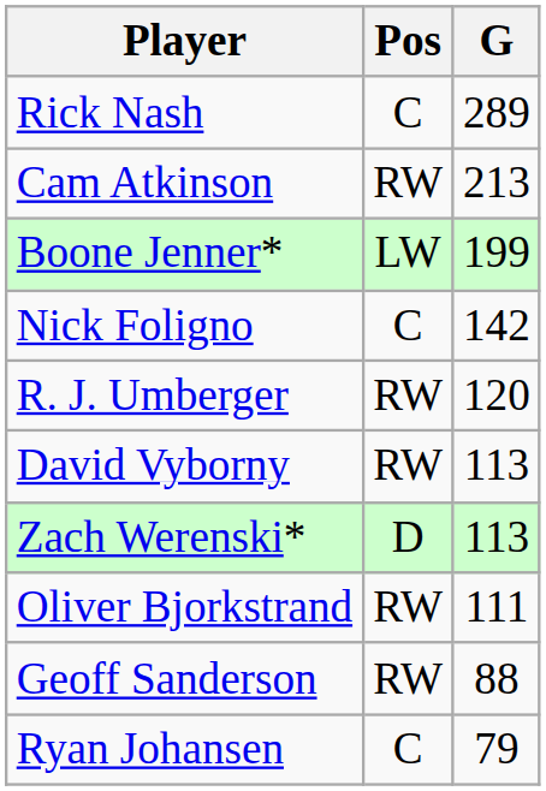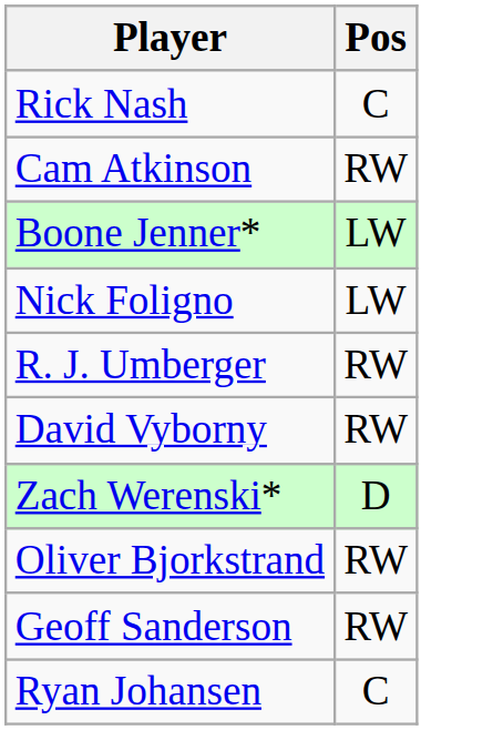- column: G | 289 | 213 | 199 | 142 | 120 | 113 | 113 | 111 | 88 | 79
Nick Foligno | Pos: C -> LW
